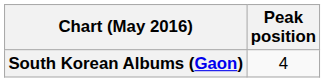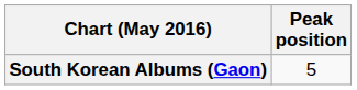South Korean Albums (Gaon) | Peak position: 4 -> 5
